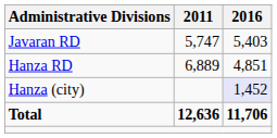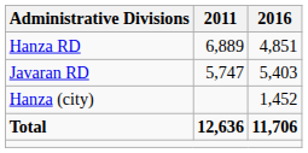rows swapped: Hanza RD <-> Javaran RD
Hanza (city) | 2016: lavender background -> no background
